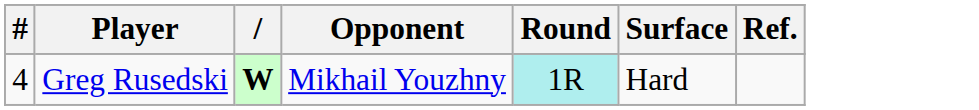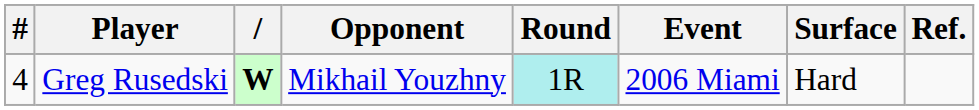+ column: Event | 2006 Miami
